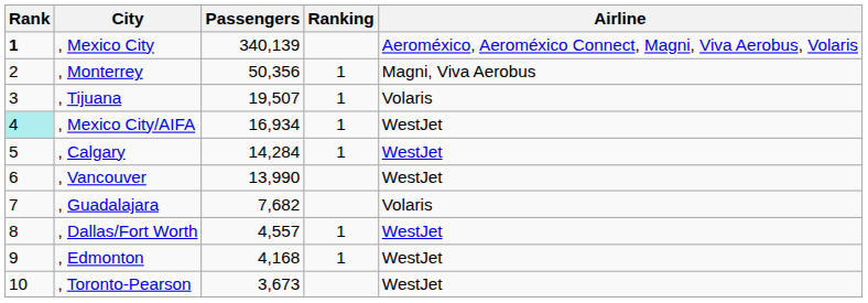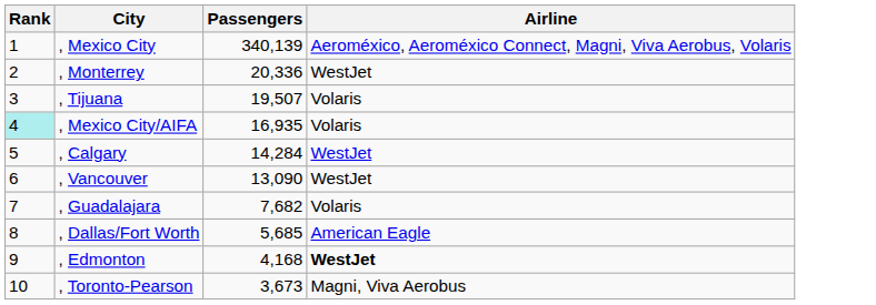- column: Ranking | 1 | 1 | 1 | 1 | 1 | 1
, Mexico City | Rank: bold -> normal
, Monterrey | Passengers: 50,356 -> 20,336
, Monterrey | Airline: Magni, Viva Aerobus -> WestJet
, Mexico City/AIFA | Passengers: 16,934 -> 16,935
, Mexico City/AIFA | Airline: WestJet -> Volaris
, Vancouver | Passengers: 13,990 -> 13,090
, Dallas/Fort Worth | Passengers: 4,557 -> 5,685
, Dallas/Fort Worth | Airline: WestJet -> American Eagle
, Edmonton | Airline: normal -> bold
, Toronto-Pearson | Airline: WestJet -> Magni, Viva Aerobus
